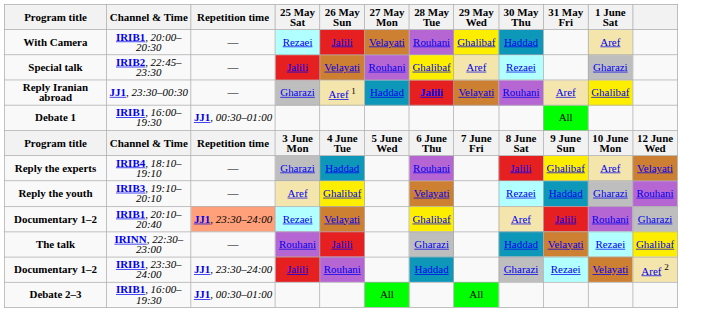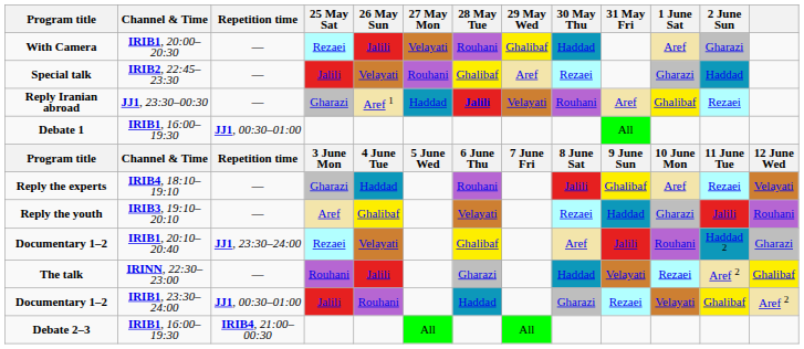+ column: 2 June Sun | Gharazi | Haddad | Rezaei | 11 June Tue | Rezaei | Jalili | Haddad 2 | Aref 2 | Ghalibaf
Documentary 1–2 / IRIB1, 20:10–20:40 | Repetition time: lightsalmon background -> no background
Documentary 1–2 / IRIB1, 23:30–24:00 | Repetition time: JJ1, 23:30–24:00 -> JJ1, 00:30–01:00
Debate 2–3 | Repetition time: JJ1, 00:30–01:00 -> IRIB4, 21:00–00:30
